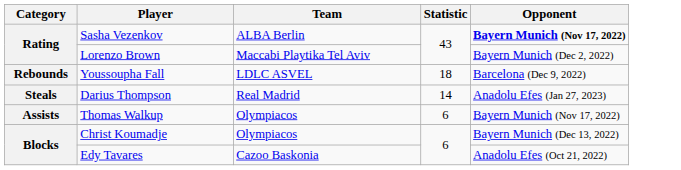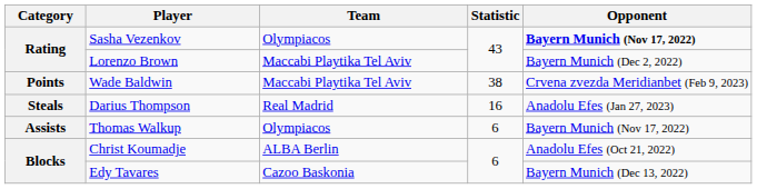Sasha Vezenkov | Team: ALBA Berlin -> Olympiacos
+ row: Points | Wade Baldwin | Maccabi Playtika Tel Aviv | 38 | Crvena zvezda Meridianbet (Feb 9, 2023)
- row: Rebounds | Youssoupha Fall | LDLC ASVEL | 18 | Barcelona (Dec 9, 2022)
Darius Thompson | Statistic: 14 -> 16
Christ Koumadje | Team: Olympiacos -> ALBA Berlin
Christ Koumadje | Opponent: Bayern Munich (Dec 13, 2022) -> Anadolu Efes (Oct 21, 2022)
Edy Tavares | Opponent: Anadolu Efes (Oct 21, 2022) -> Bayern Munich (Dec 13, 2022)
